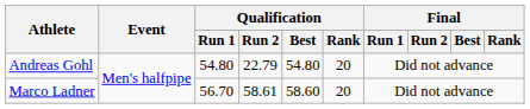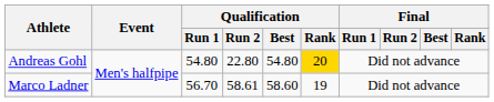Andreas Gohl | Qualification / Run 2: 22.79 -> 22.80
Andreas Gohl | Qualification / Rank: no background -> gold background
Marco Ladner | Qualification / Rank: 20 -> 19
